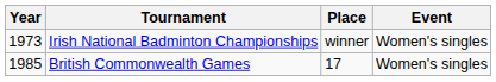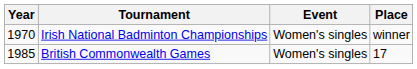columns swapped: Event <-> Place
Irish National Badminton Championships | Year: 1973 -> 1970
